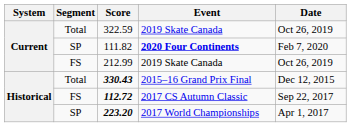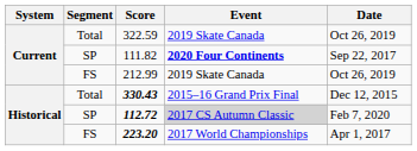111.82 | Date: Feb 7, 2020 -> Sep 22, 2017
112.72 | Segment: FS -> SP
112.72 | Event: no background -> lightgrey background
112.72 | Date: Sep 22, 2017 -> Feb 7, 2020
223.20 | Segment: SP -> FS
